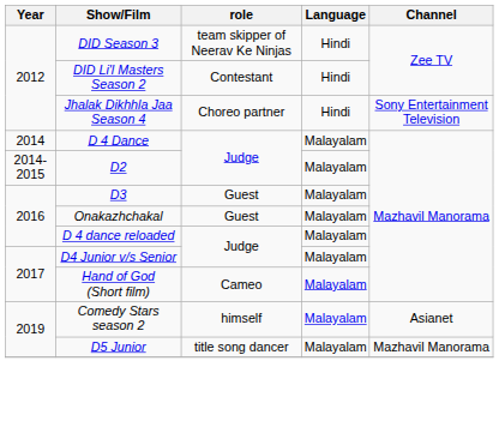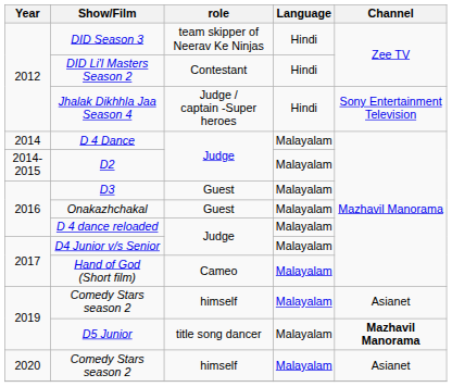Jhalak Dikhhla Jaa Season 4 | role: Choreo partner -> Judge / captain -Super heroes
D5 Junior | Channel: normal -> bold
+ row: 2020 | Comedy Stars season 2 | himself | Malayalam | Asianet
